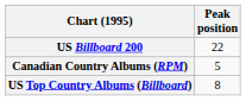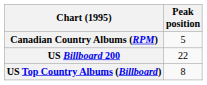rows swapped: Canadian Country Albums (RPM) <-> US Billboard 200
